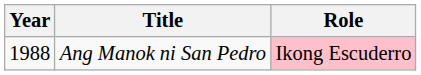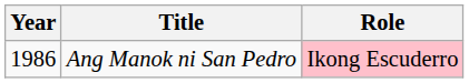Ang Manok ni San Pedro | Year: 1988 -> 1986
